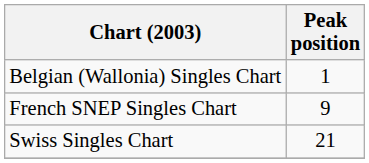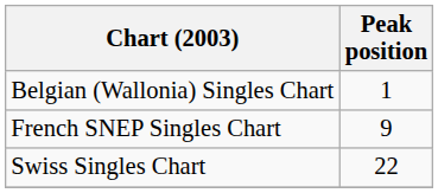Swiss Singles Chart | Peak position: 21 -> 22
